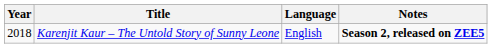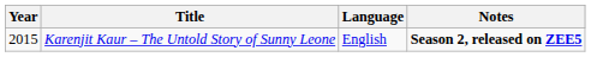Karenjit Kaur – The Untold Story of Sunny Leone | Year: 2018 -> 2015
